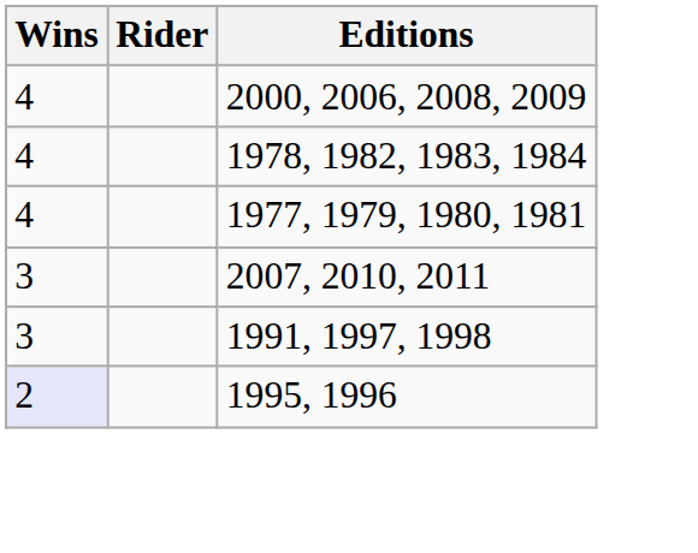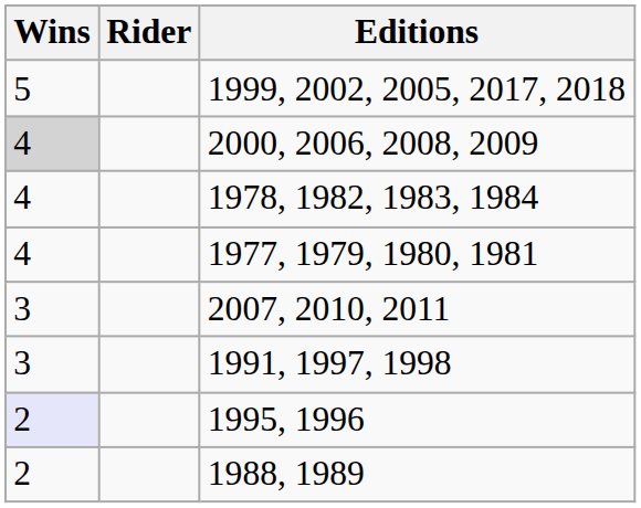+ row: 5 | 1999, 2002, 2005, 2017, 2018
2000, 2006, 2008, 2009 | Wins: no background -> lightgrey background
+ row: 2 | 1988, 1989
